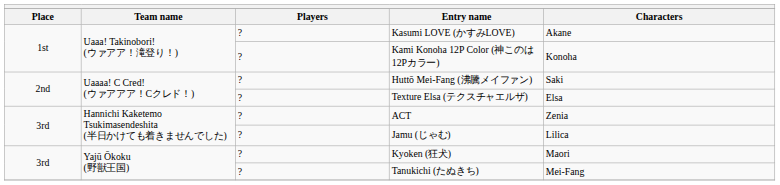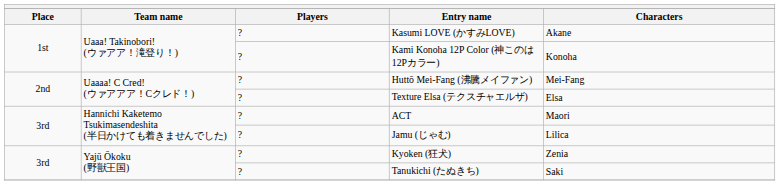Huttō Mei-Fang (沸騰メイファン) | Characters: Saki -> Mei-Fang
ACT | Characters: Zenia -> Maori
Kyoken (狂犬) | Characters: Maori -> Zenia
Tanukichi (たぬきち) | Characters: Mei-Fang -> Saki
